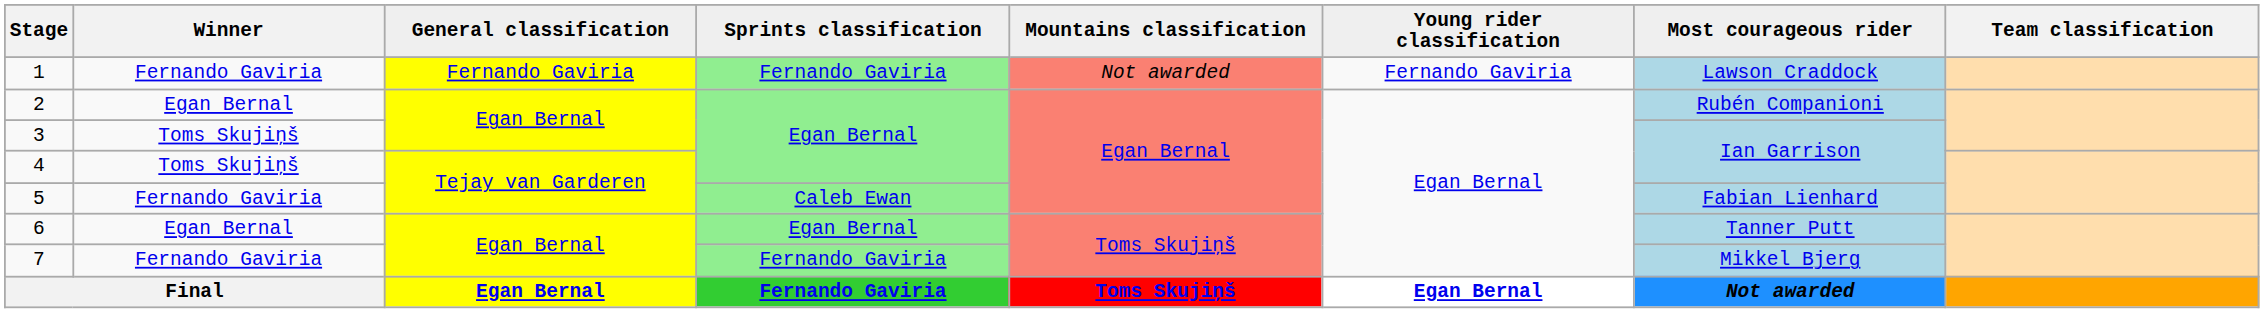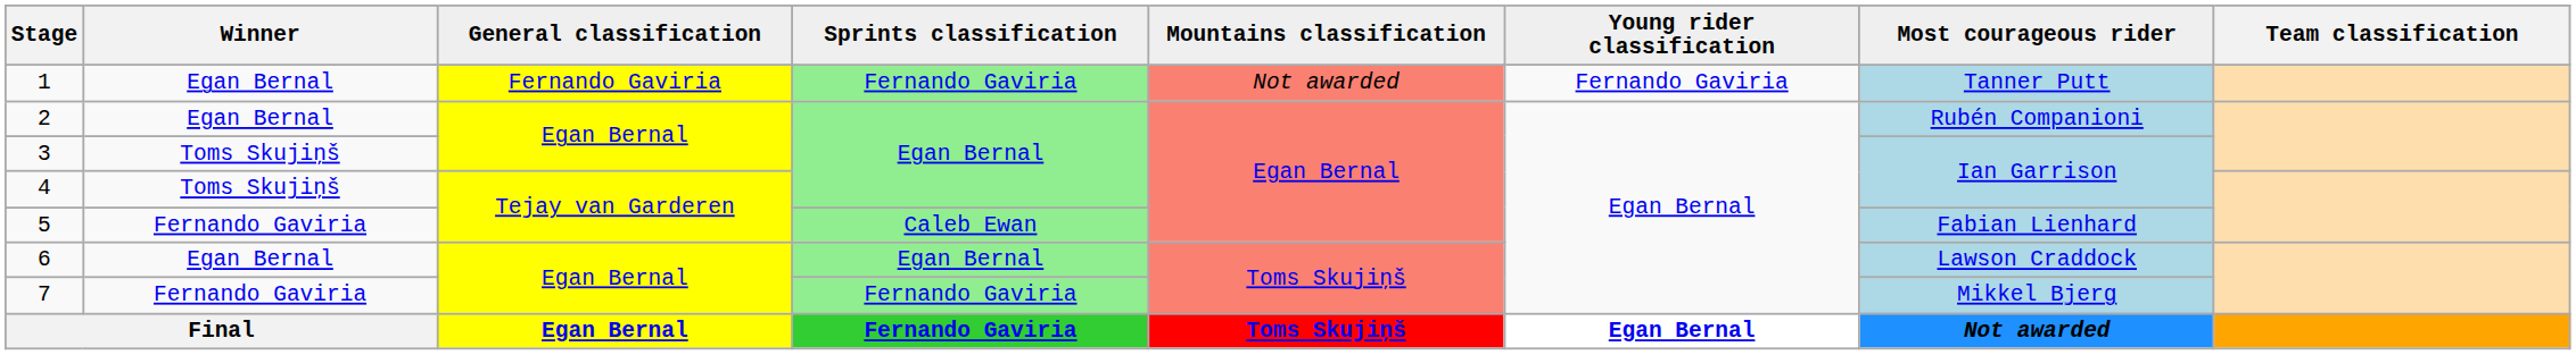1 | Winner: Fernando Gaviria -> Egan Bernal
1 | Most courageous rider: Lawson Craddock -> Tanner Putt
6 | Most courageous rider: Tanner Putt -> Lawson Craddock
